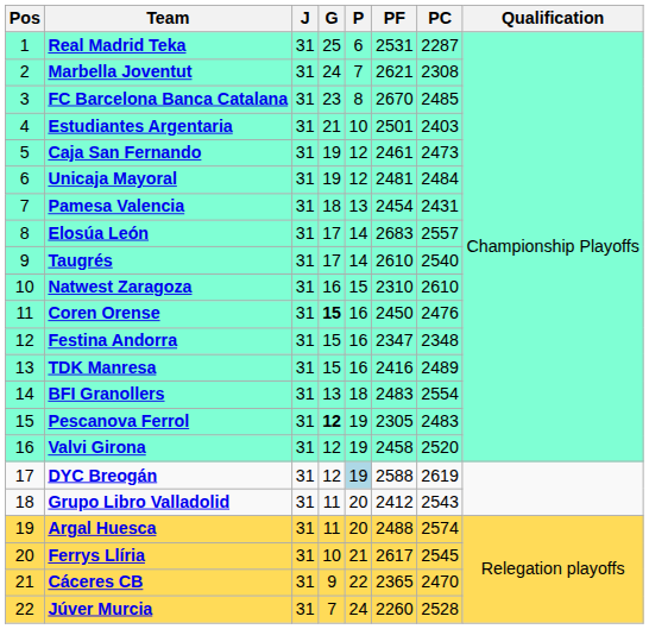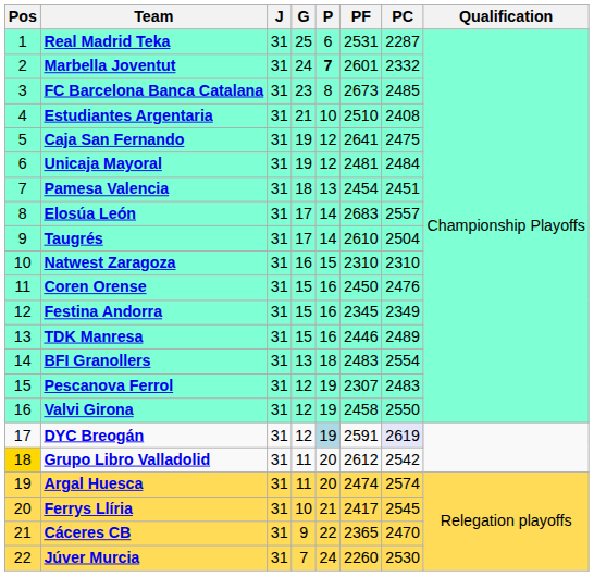Marbella Joventut | P: normal -> bold
Marbella Joventut | PF: 2621 -> 2601
Marbella Joventut | PC: 2308 -> 2332
FC Barcelona Banca Catalana | PF: 2670 -> 2673
Estudiantes Argentaria | PF: 2501 -> 2510
Estudiantes Argentaria | PC: 2403 -> 2408
Caja San Fernando | PF: 2461 -> 2641
Caja San Fernando | PC: 2473 -> 2475
Pamesa Valencia | PC: 2431 -> 2451
Taugrés | PC: 2540 -> 2504
Natwest Zaragoza | PC: 2610 -> 2310
Coren Orense | G: bold -> normal
Festina Andorra | PF: 2347 -> 2345
Festina Andorra | PC: 2348 -> 2349
TDK Manresa | PF: 2416 -> 2446
Pescanova Ferrol | G: bold -> normal
Pescanova Ferrol | PF: 2305 -> 2307
Valvi Girona | PC: 2520 -> 2550
DYC Breogán | PF: 2588 -> 2591
DYC Breogán | PC: no background -> lavender background
Grupo Libro Valladolid | Pos: no background -> gold background
Grupo Libro Valladolid | PF: 2412 -> 2612
Grupo Libro Valladolid | PC: 2543 -> 2542
Argal Huesca | PF: 2488 -> 2474
Ferrys Llíria | PF: 2617 -> 2417
Júver Murcia | PC: 2528 -> 2530
